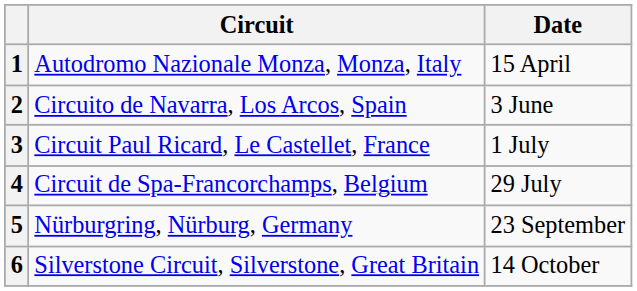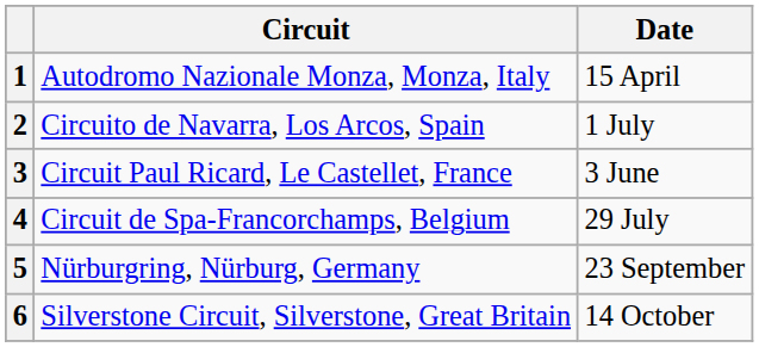2 | Date: 3 June -> 1 July
3 | Date: 1 July -> 3 June
